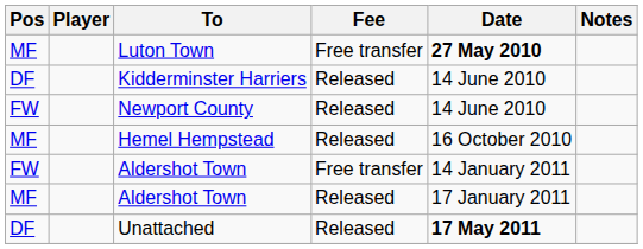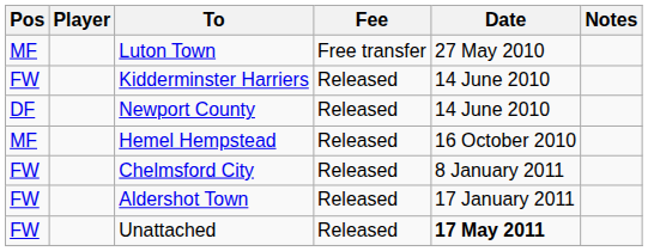Luton Town | Date: bold -> normal
Kidderminster Harriers | Pos: DF -> FW
Newport County | Pos: FW -> DF
+ row: FW | Chelmsford City | Released | 8 January 2011
- row: FW | Aldershot Town | Free transfer | 14 January 2011
Aldershot Town / Released | Pos: MF -> FW
Unattached | Pos: DF -> FW
